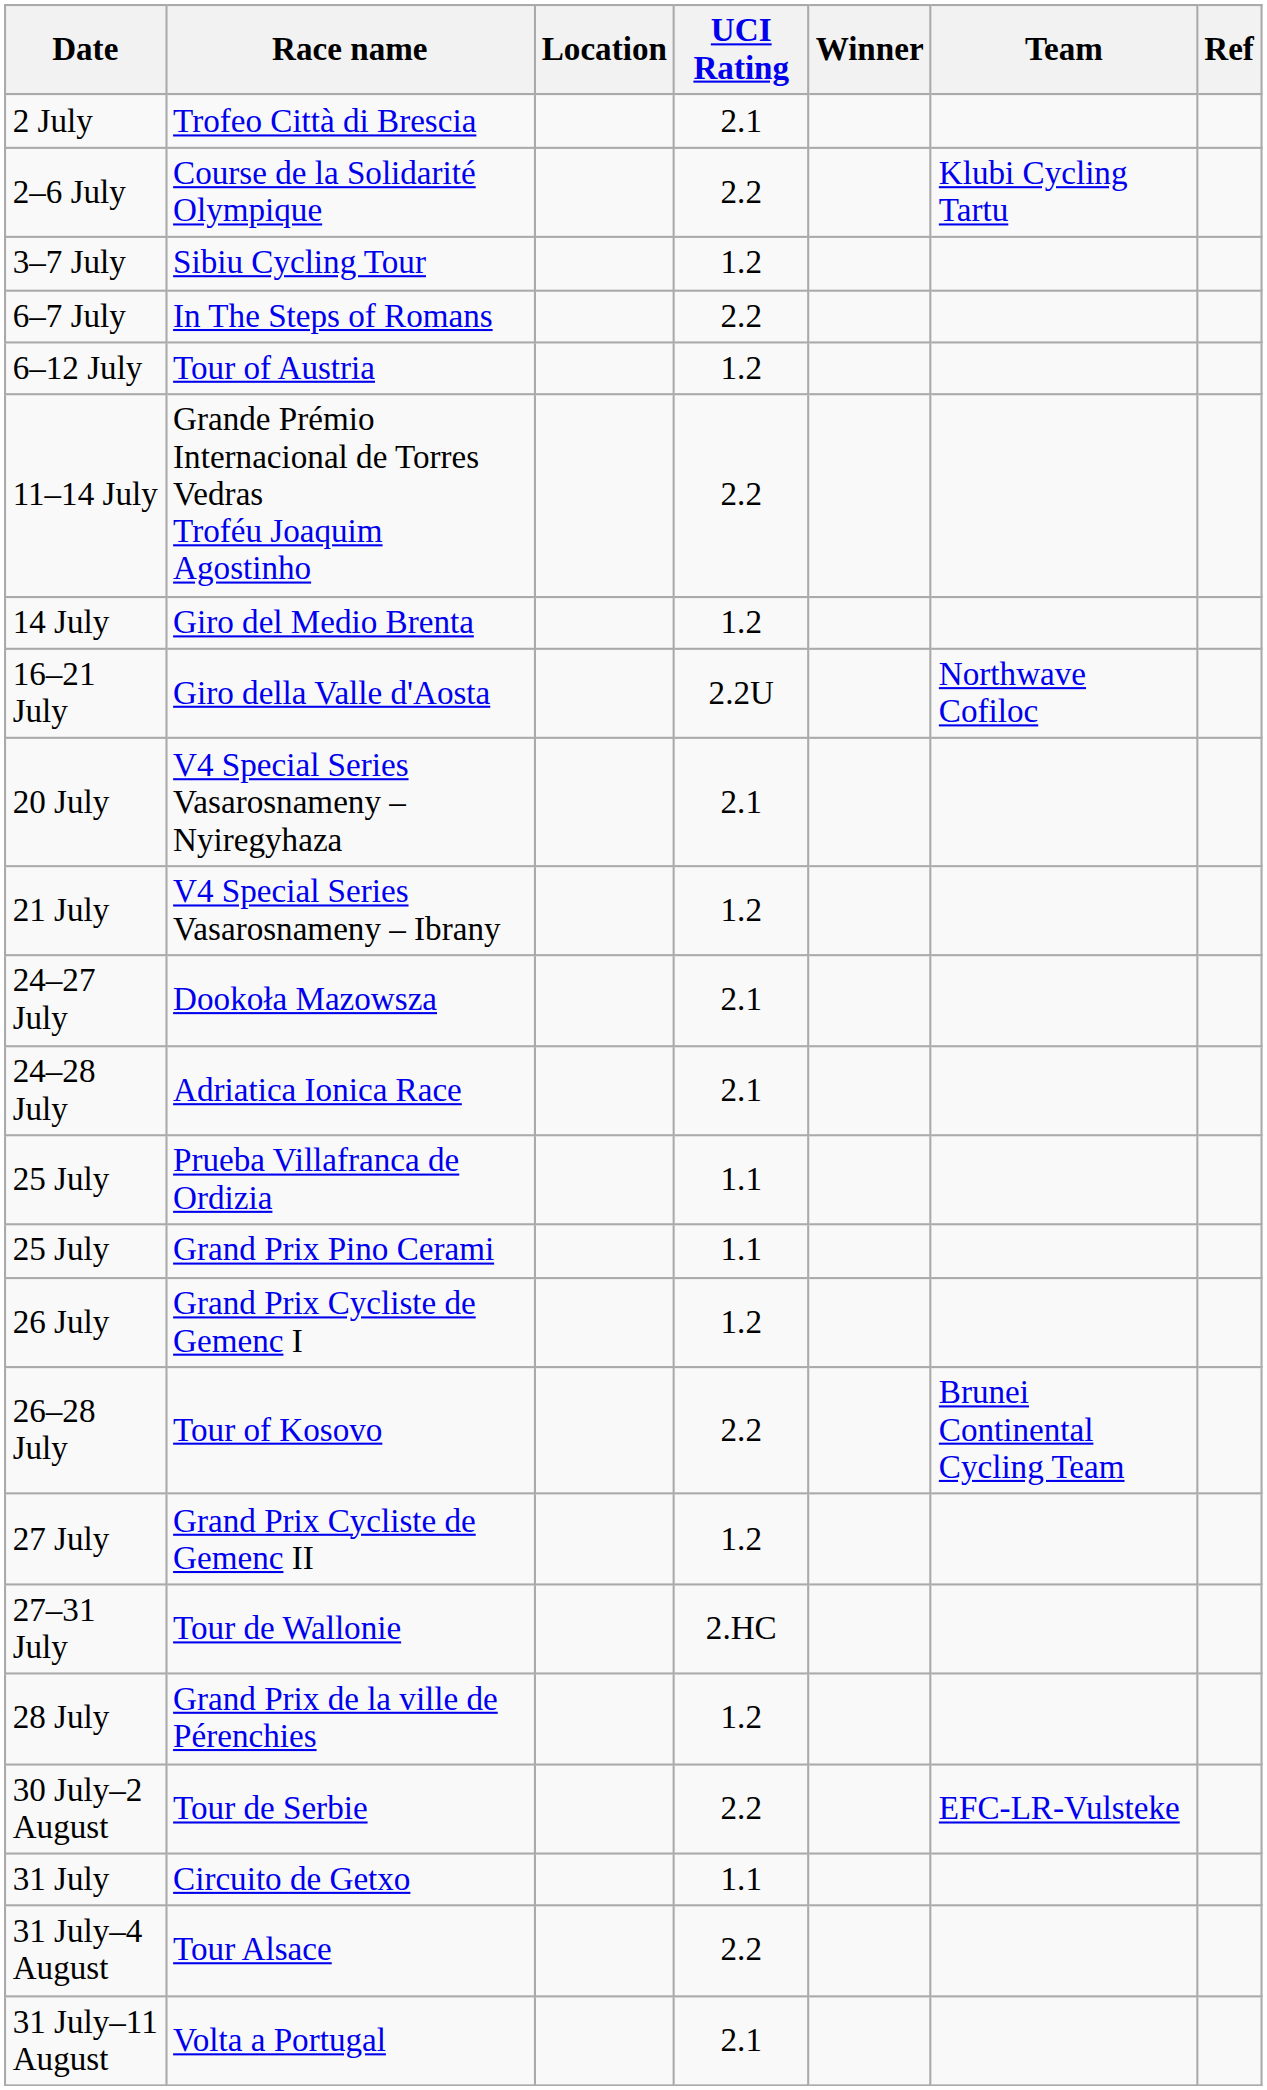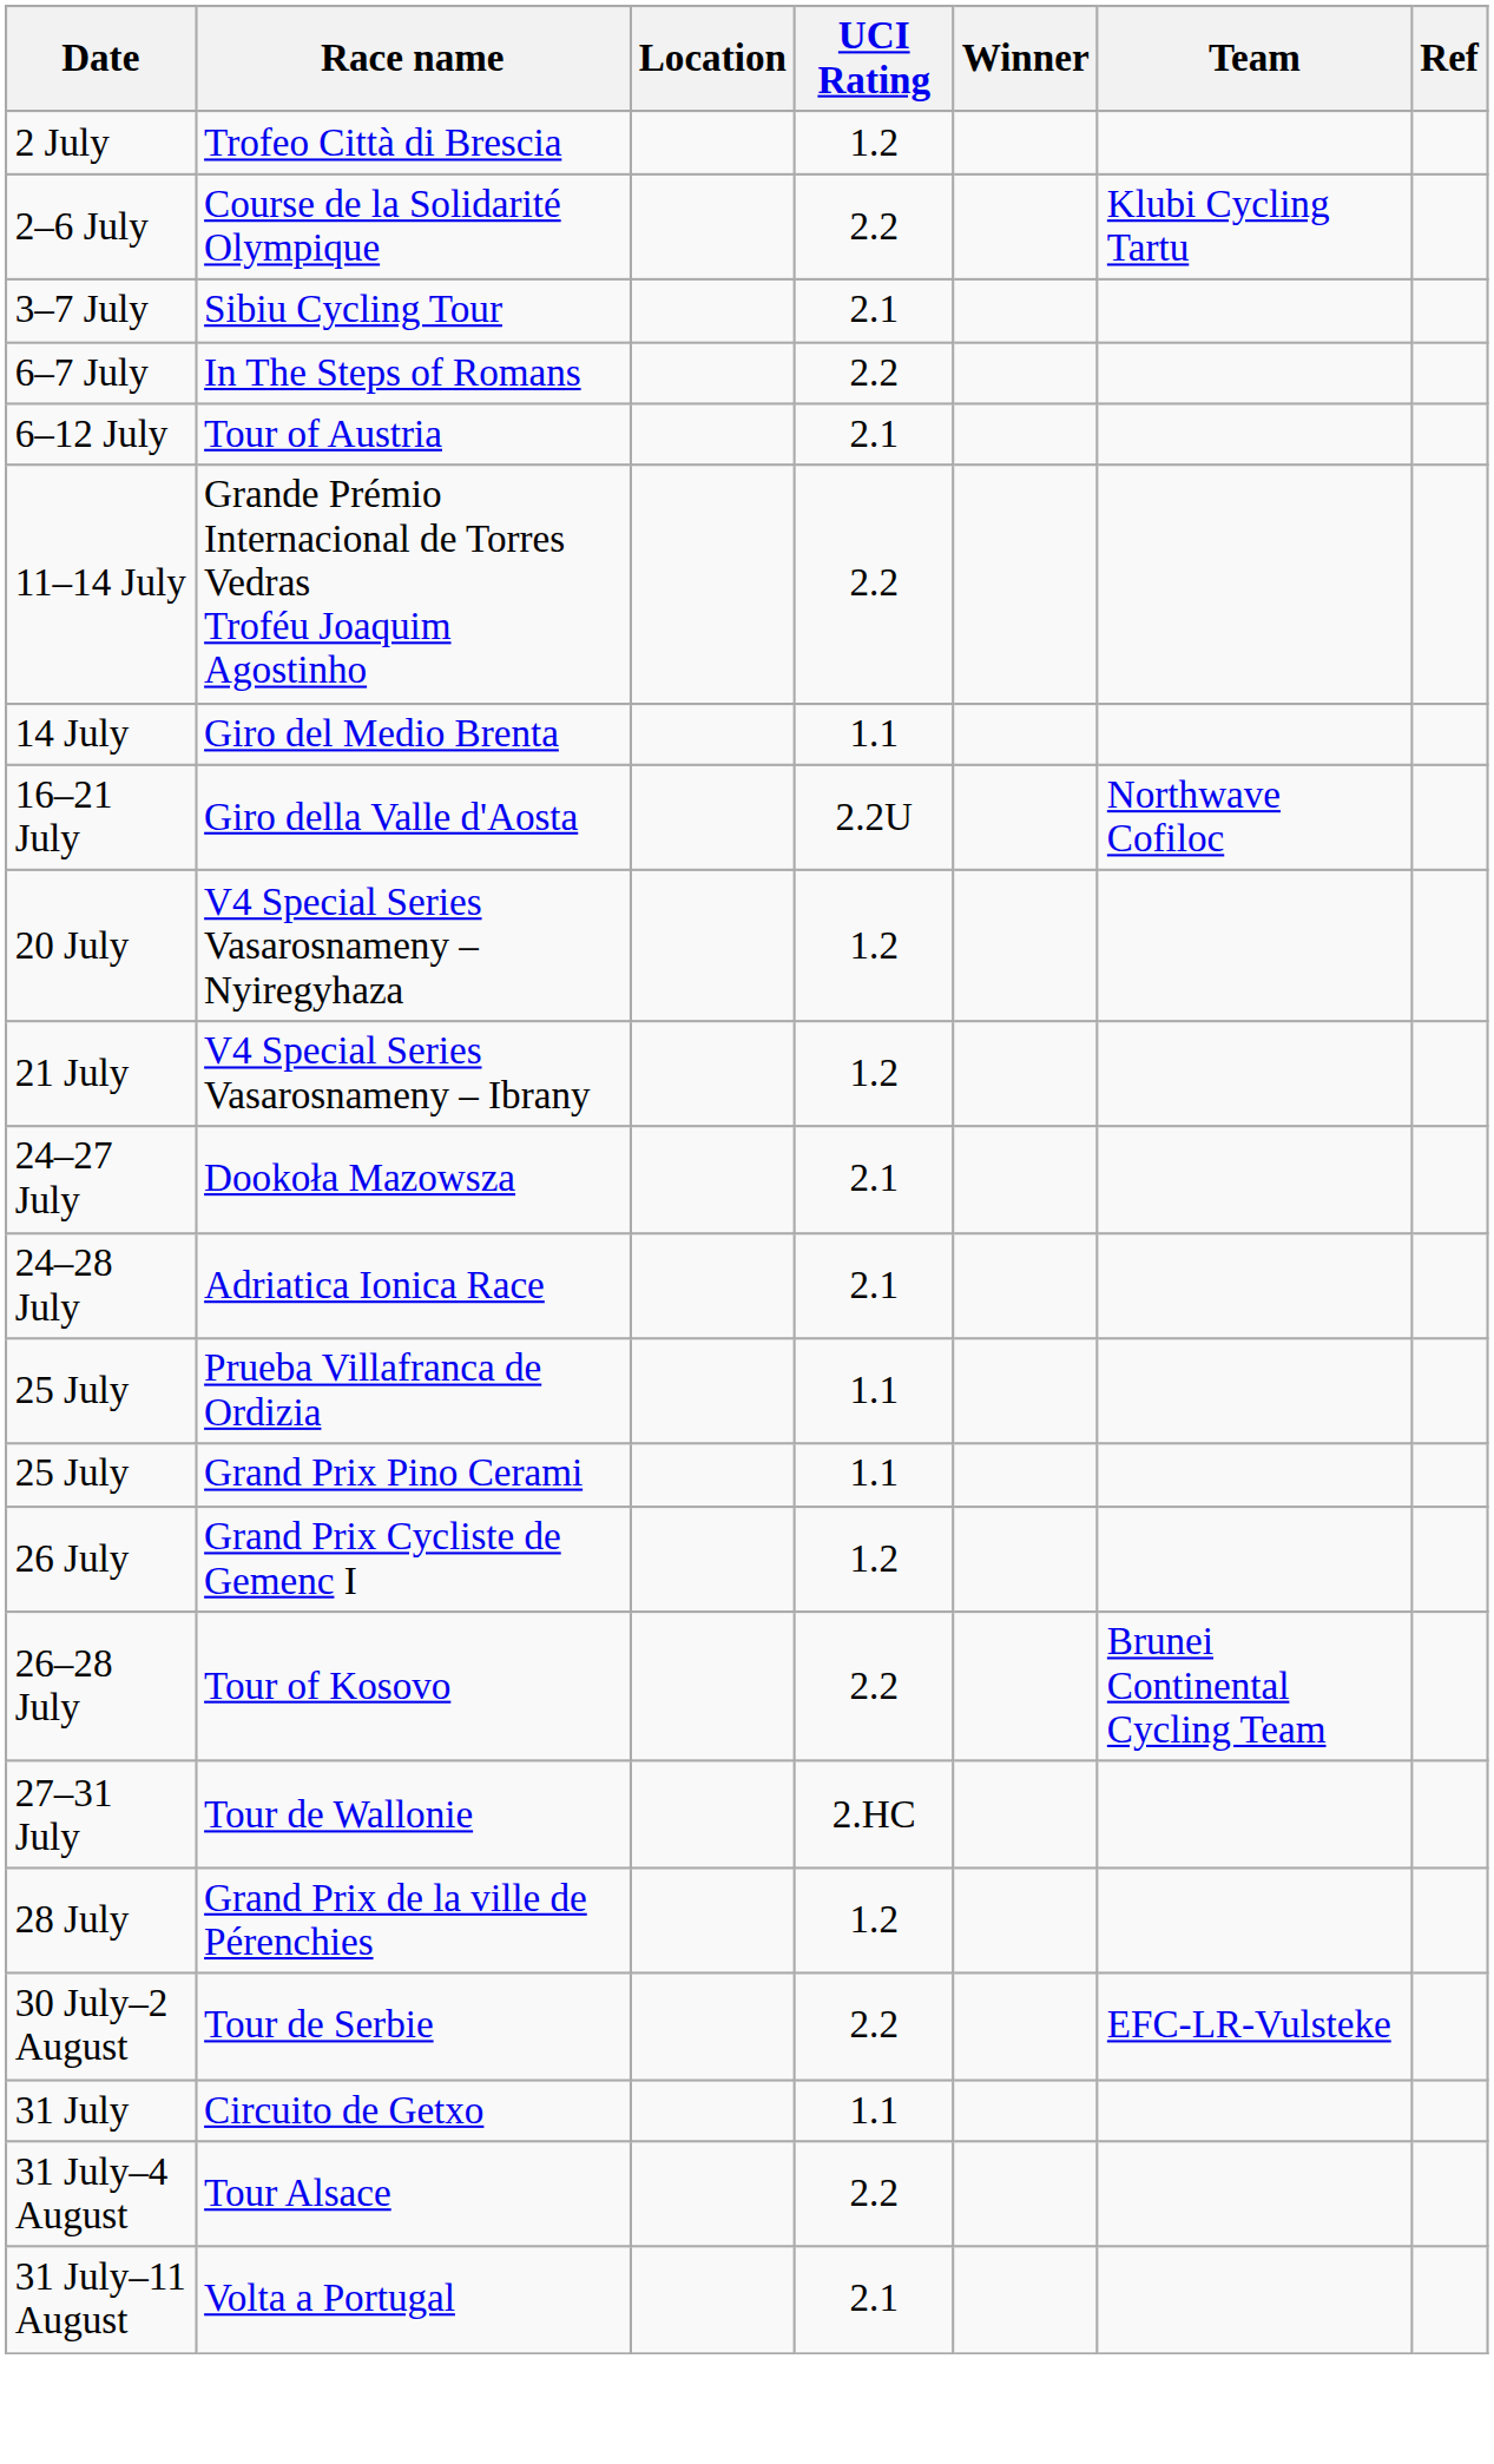Trofeo Città di Brescia | UCI Rating: 2.1 -> 1.2
Sibiu Cycling Tour | UCI Rating: 1.2 -> 2.1
Tour of Austria | UCI Rating: 1.2 -> 2.1
Giro del Medio Brenta | UCI Rating: 1.2 -> 1.1
V4 Special Series Vasarosnameny – Nyiregyhaza | UCI Rating: 2.1 -> 1.2
- row: 27 July | Grand Prix Cycliste de Gemenc II | 1.2
